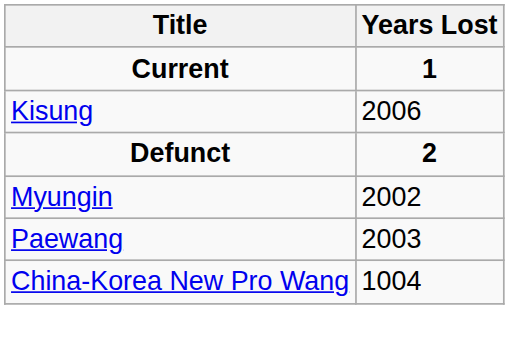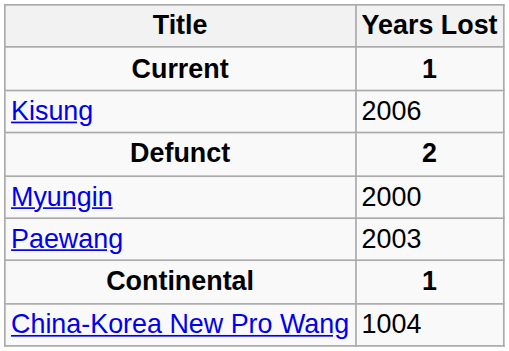Myungin | Years Lost: 2002 -> 2000
+ row: Continental | 1
